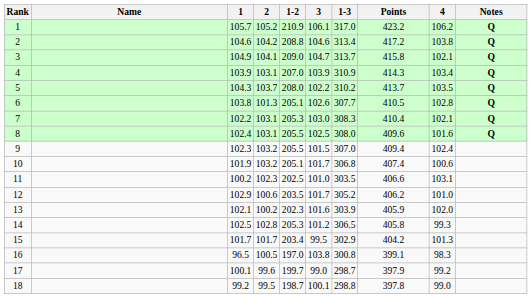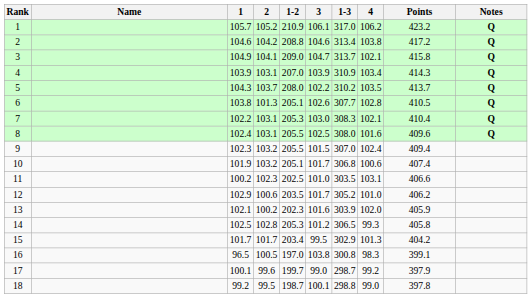columns swapped: 4 <-> Points
